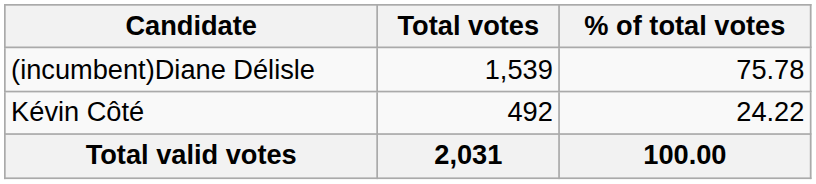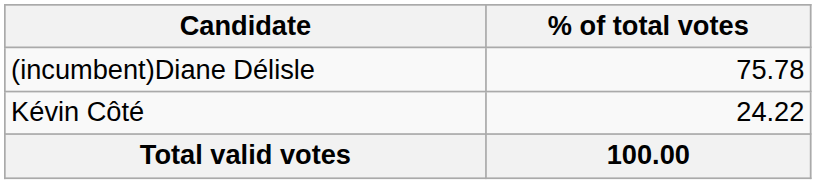- column: Total votes | 1,539 | 492 | 2,031
